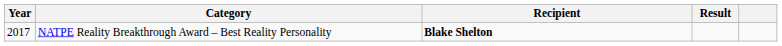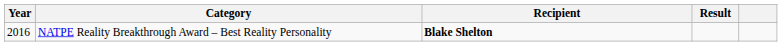NATPE Reality Breakthrough Award – Best Reality Personality | Year: 2017 -> 2016
